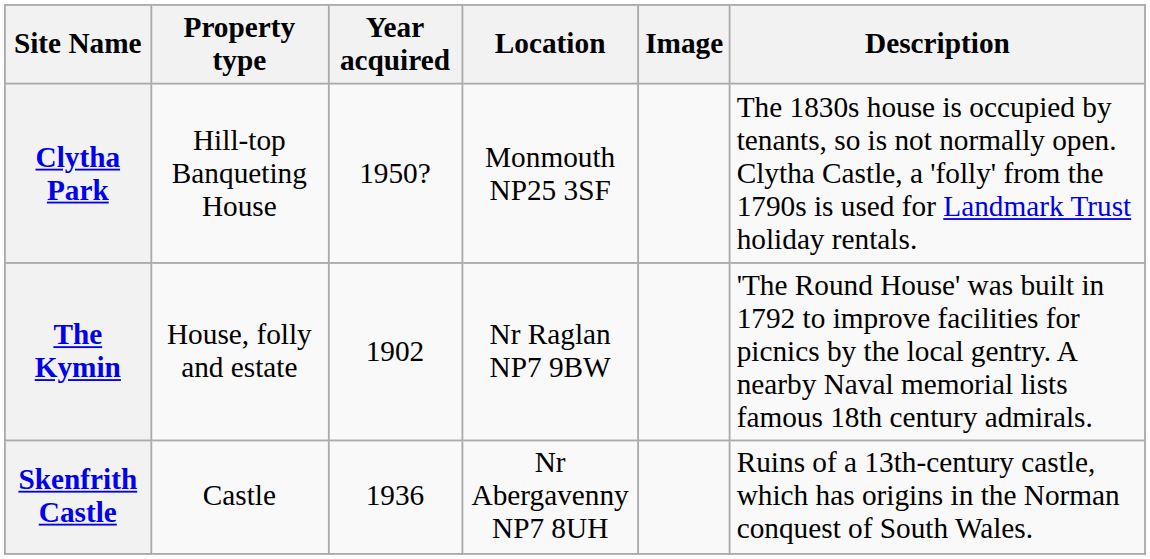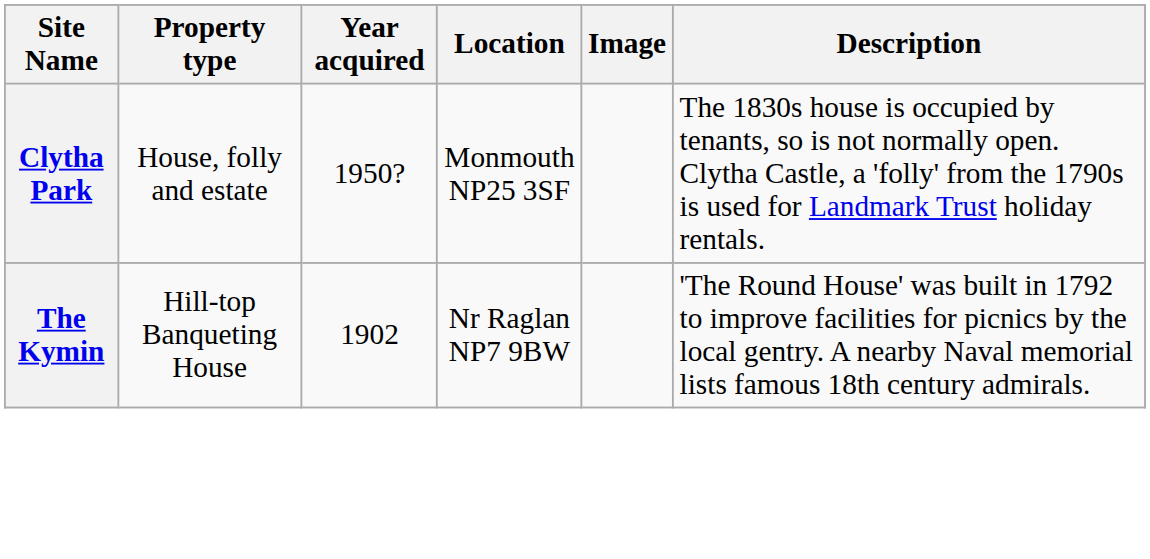Clytha Park | Property type: Hill-top Banqueting House -> House, folly and estate
The Kymin | Property type: House, folly and estate -> Hill-top Banqueting House
- row: Skenfrith Castle | Castle | 1936 | Nr Abergavenny NP7 8UH | Ruins of a 13th-century castle, which has origins in the Norman conquest of South Wales.
